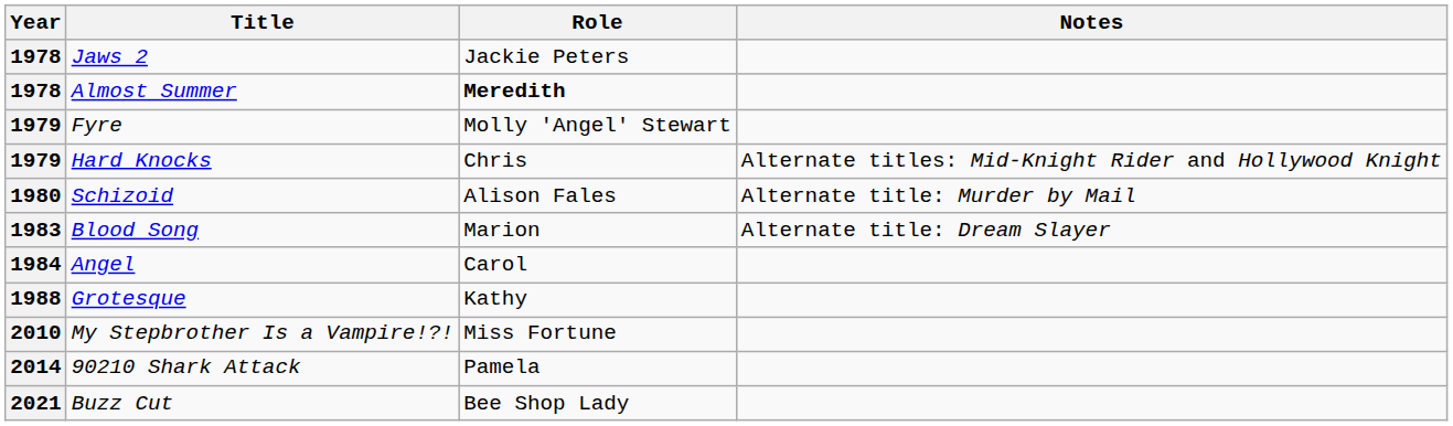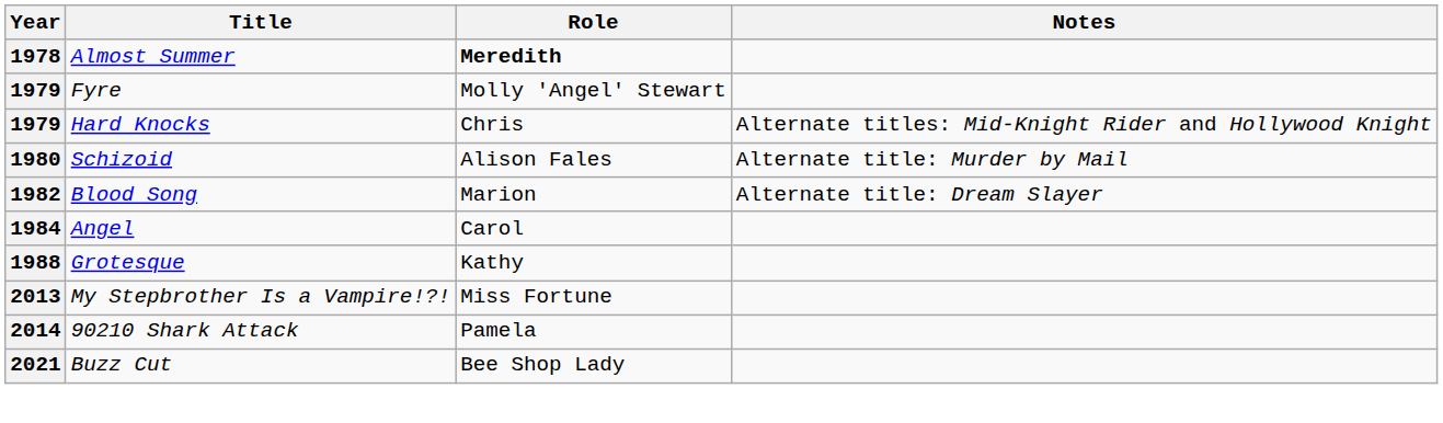- row: 1978 | Jaws 2 | Jackie Peters
Blood Song | Year: 1983 -> 1982
My Stepbrother Is a Vampire!?! | Year: 2010 -> 2013
